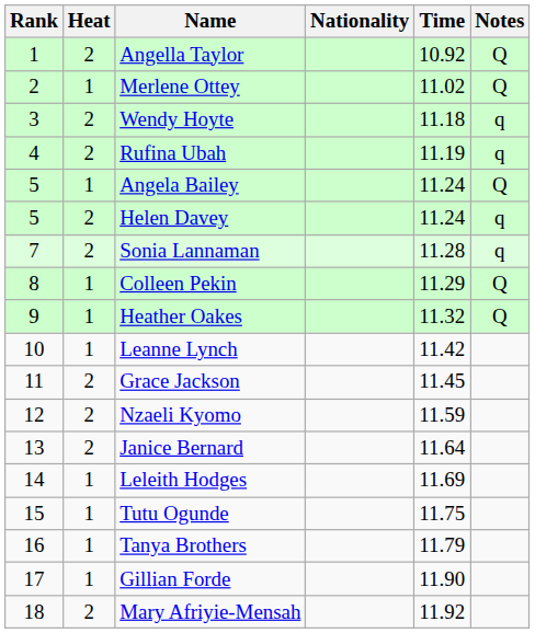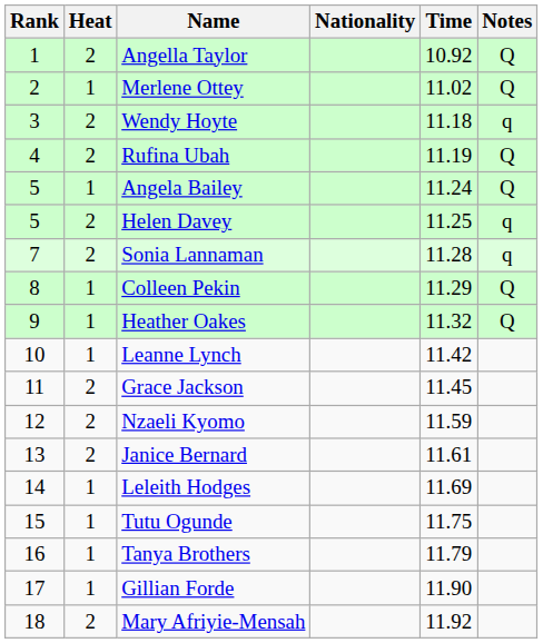Rufina Ubah | Notes: q -> Q
Helen Davey | Time: 11.24 -> 11.25
Janice Bernard | Time: 11.64 -> 11.61
